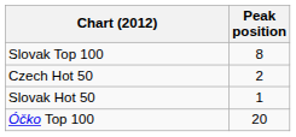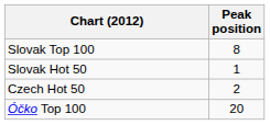rows swapped: Slovak Hot 50 <-> Czech Hot 50
